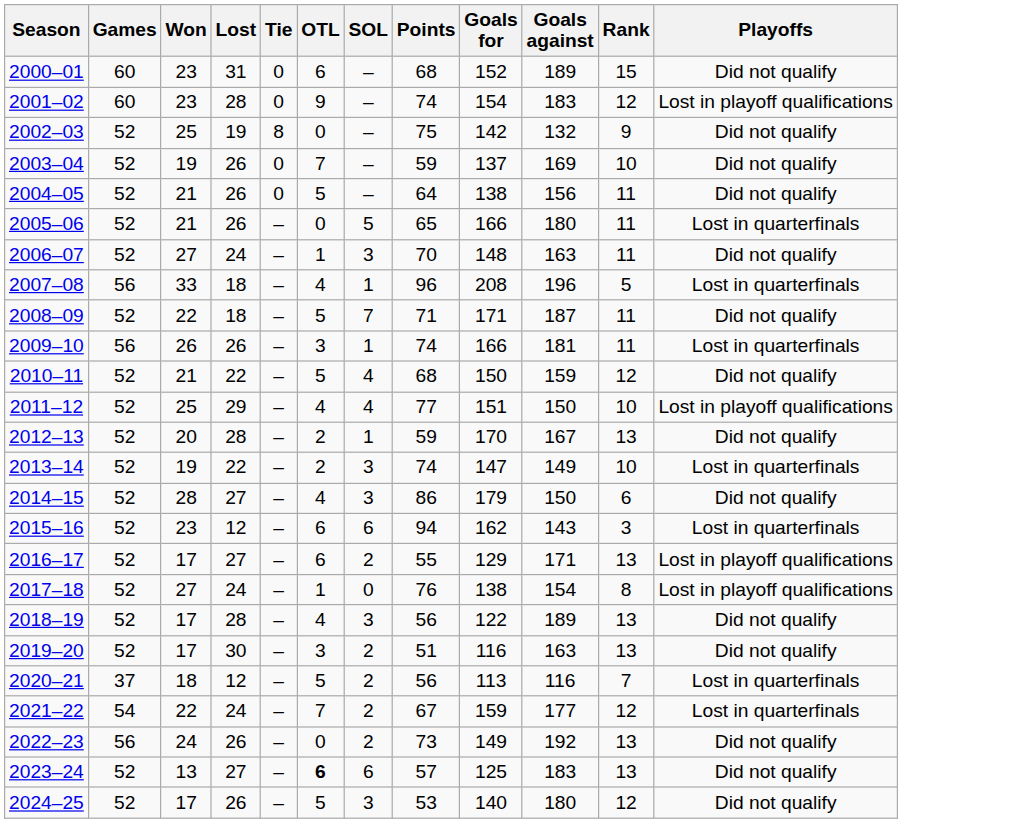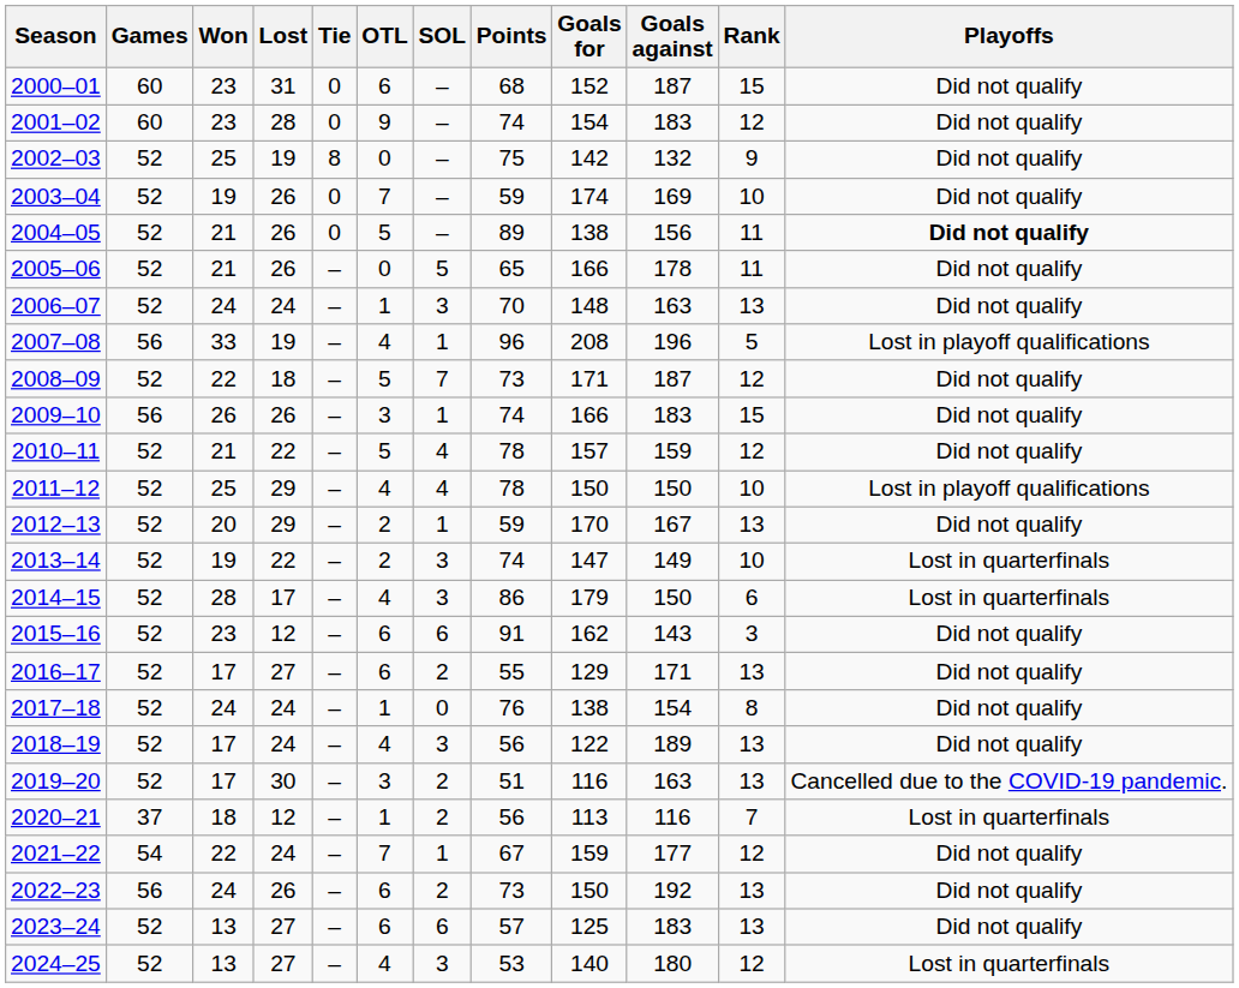2000–01 | Goals against: 189 -> 187
2001–02 | Playoffs: Lost in playoff qualifications -> Did not qualify
2003–04 | Goals for: 137 -> 174
2004–05 | Points: 64 -> 89
2004–05 | Playoffs: normal -> bold
2005–06 | Goals against: 180 -> 178
2005–06 | Playoffs: Lost in quarterfinals -> Did not qualify
2006–07 | Won: 27 -> 24
2006–07 | Rank: 11 -> 13
2007–08 | Lost: 18 -> 19
2007–08 | Playoffs: Lost in quarterfinals -> Lost in playoff qualifications
2008–09 | Points: 71 -> 73
2008–09 | Rank: 11 -> 12
2009–10 | Goals against: 181 -> 183
2009–10 | Rank: 11 -> 15
2009–10 | Playoffs: Lost in quarterfinals -> Did not qualify
2010–11 | Points: 68 -> 78
2010–11 | Goals for: 150 -> 157
2011–12 | Points: 77 -> 78
2011–12 | Goals for: 151 -> 150
2012–13 | Lost: 28 -> 29
2014–15 | Lost: 27 -> 17
2014–15 | Playoffs: Did not qualify -> Lost in quarterfinals
2015–16 | Points: 94 -> 91
2015–16 | Playoffs: Lost in quarterfinals -> Did not qualify
2016–17 | Playoffs: Lost in playoff qualifications -> Did not qualify
2017–18 | Won: 27 -> 24
2017–18 | Playoffs: Lost in playoff qualifications -> Did not qualify
2018–19 | Lost: 28 -> 24
2019–20 | Playoffs: Did not qualify -> Cancelled due to the COVID-19 pandemic.
2020–21 | OTL: 5 -> 1
2021–22 | SOL: 2 -> 1
2021–22 | Playoffs: Lost in quarterfinals -> Did not qualify
2022–23 | OTL: 0 -> 6
2022–23 | Goals for: 149 -> 150
2023–24 | OTL: bold -> normal
2024–25 | Won: 17 -> 13
2024–25 | Lost: 26 -> 27
2024–25 | OTL: 5 -> 4
2024–25 | Playoffs: Did not qualify -> Lost in quarterfinals
